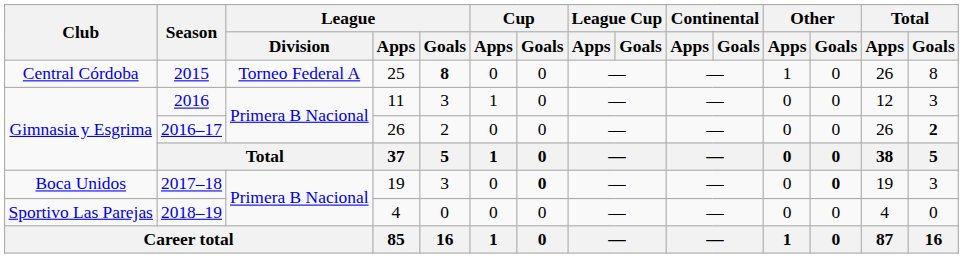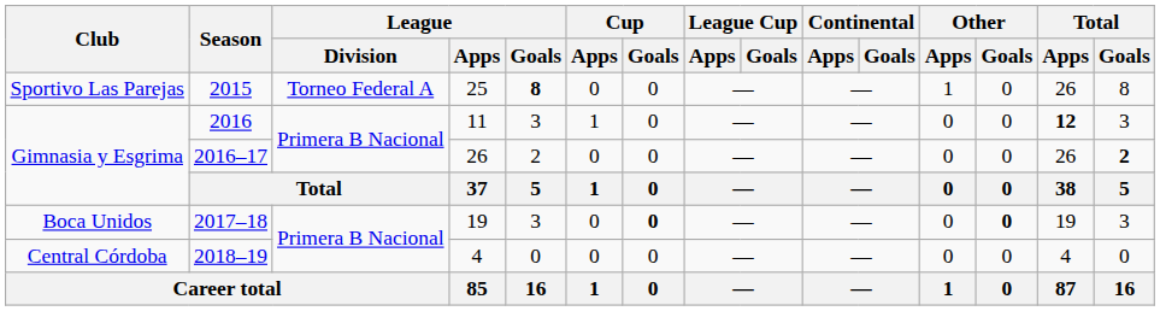2015 | Club: Central Córdoba -> Sportivo Las Parejas
2016 | Total / Apps: normal -> bold
2018–19 | Club: Sportivo Las Parejas -> Central Córdoba
